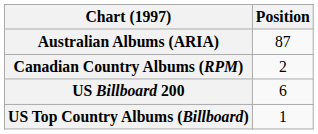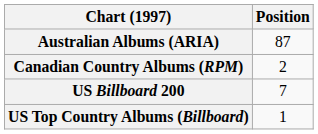US Billboard 200 | Position: 6 -> 7
